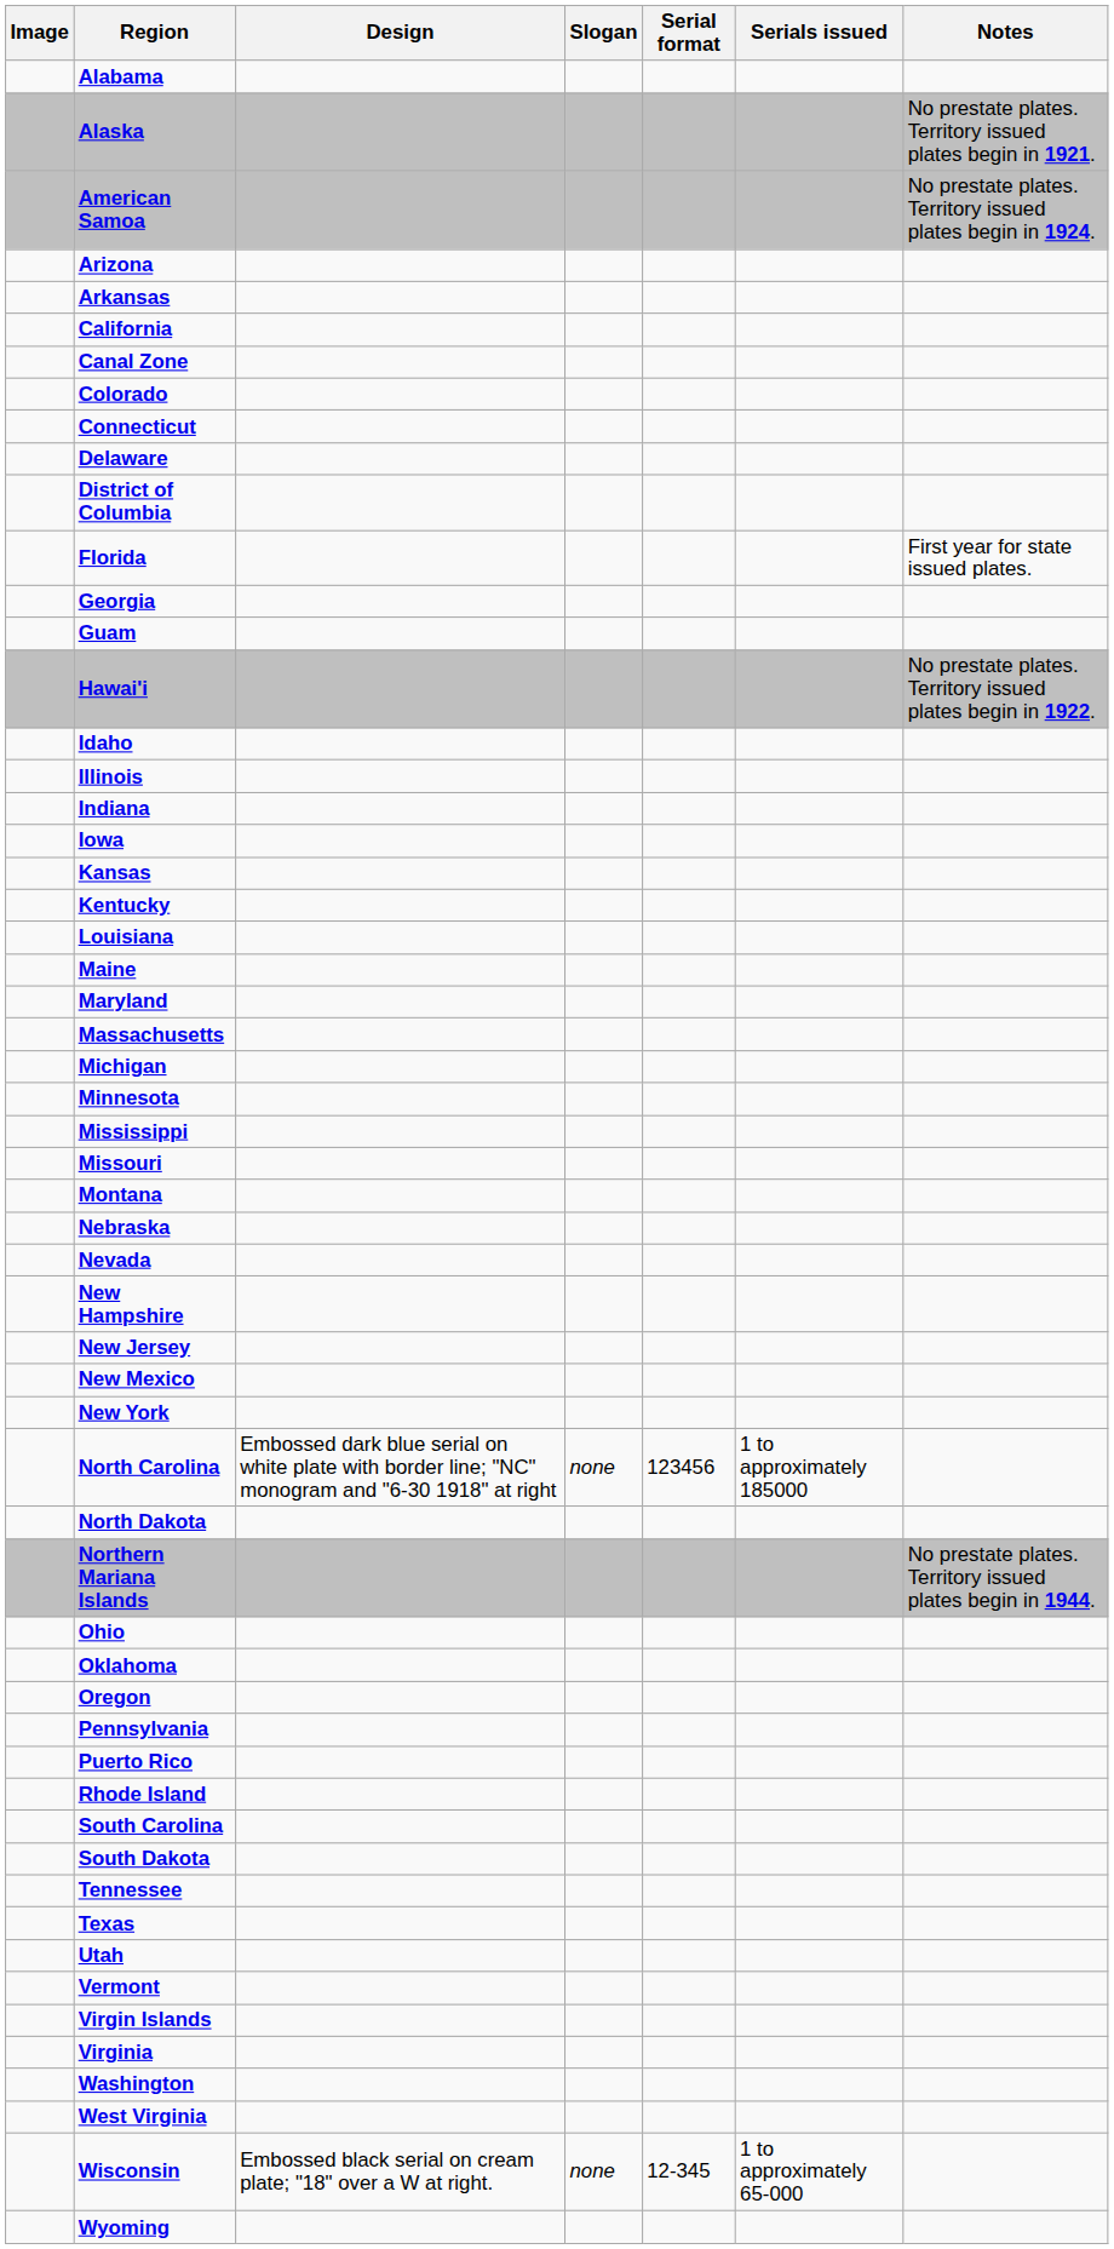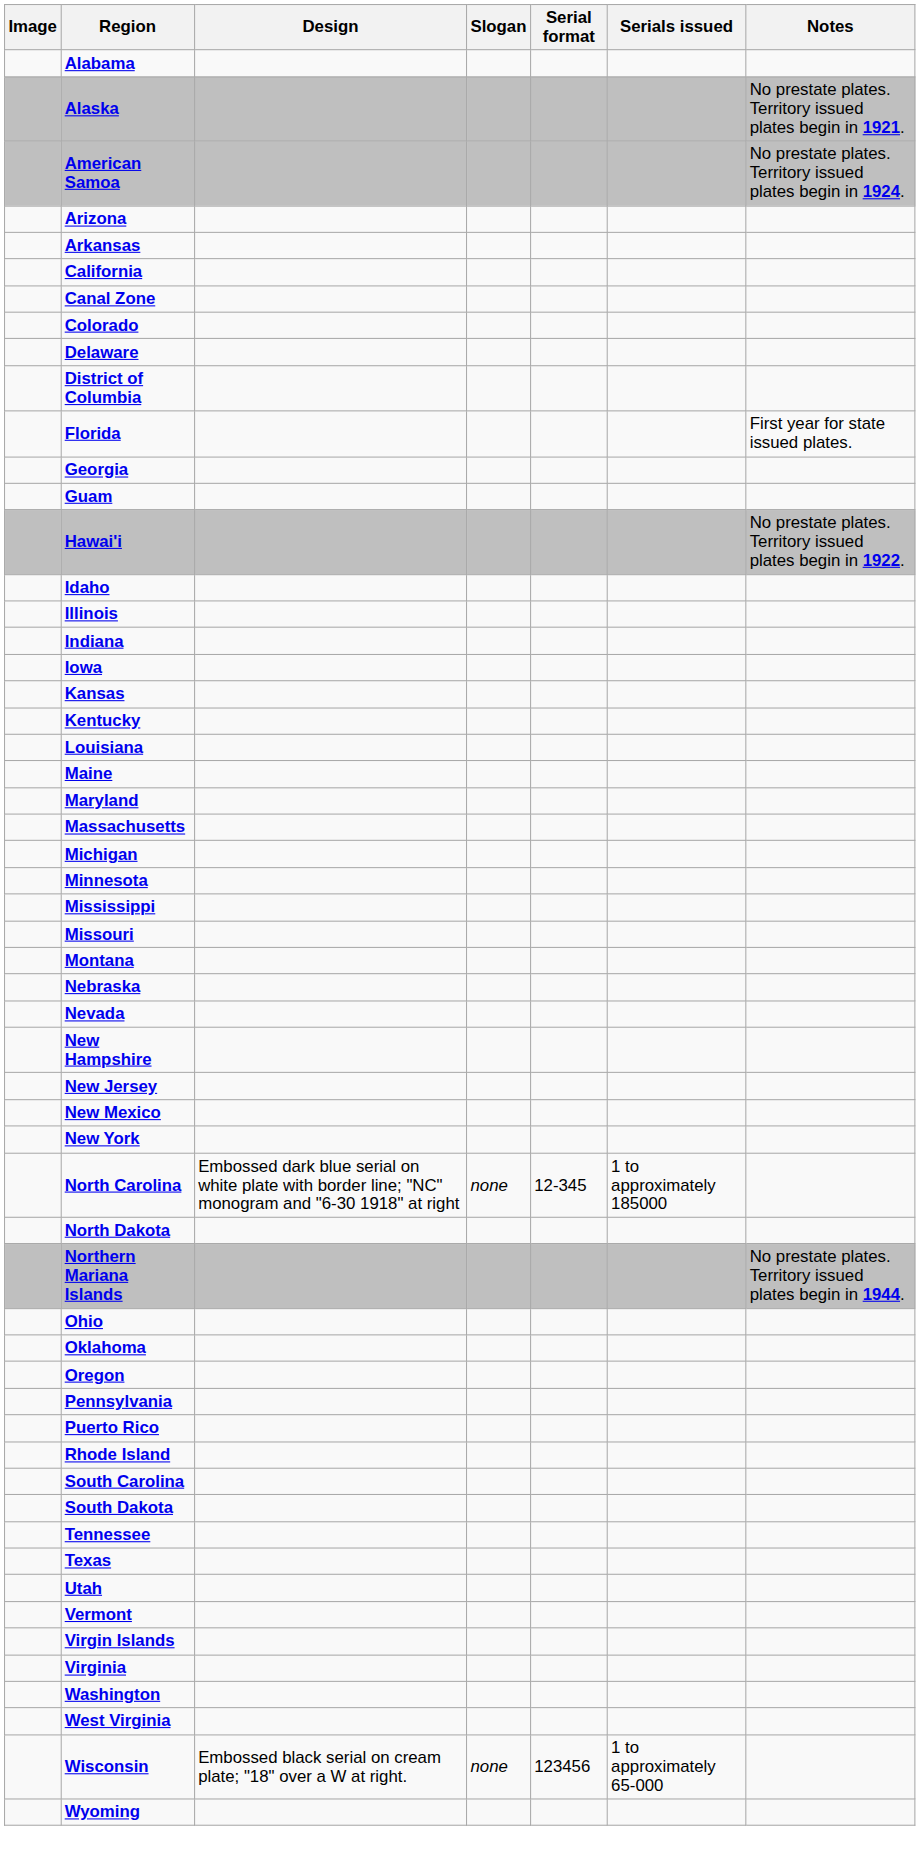- row: Connecticut
North Carolina | Serial format: 123456 -> 12-345
Wisconsin | Serial format: 12-345 -> 123456
